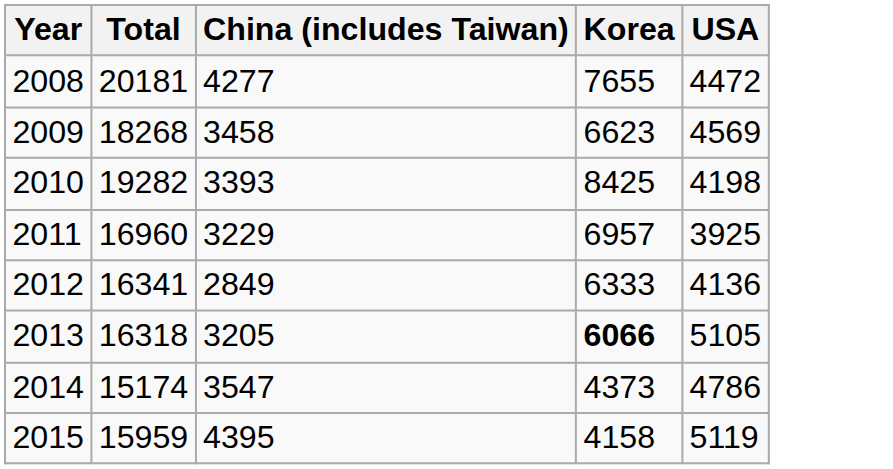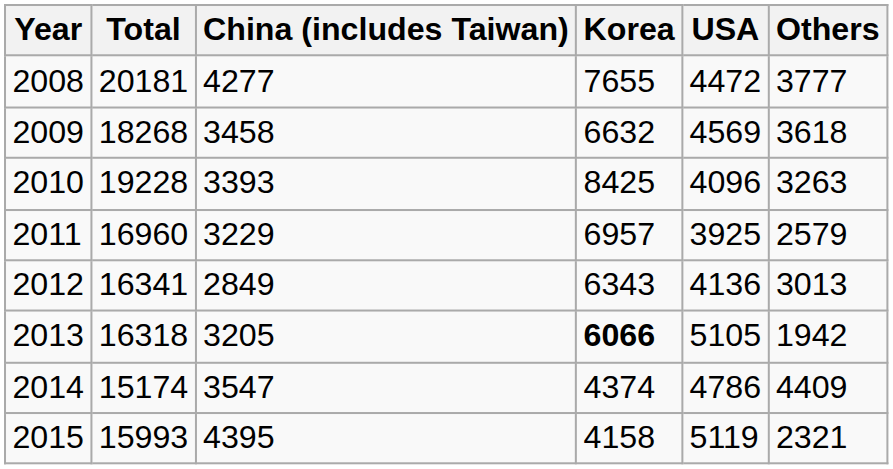+ column: Others | 3777 | 3618 | 3263 | 2579 | 3013 | 1942 | 4409 | 2321
2009 | Korea: 6623 -> 6632
2010 | Total: 19282 -> 19228
2010 | USA: 4198 -> 4096
2012 | Korea: 6333 -> 6343
2014 | Korea: 4373 -> 4374
2015 | Total: 15959 -> 15993
